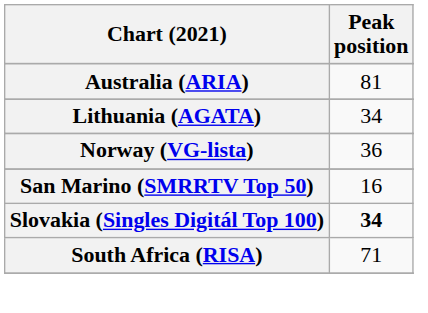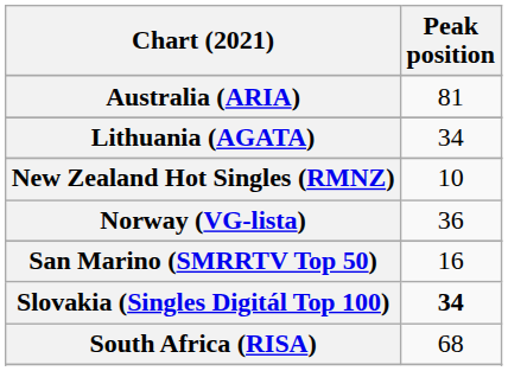+ row: New Zealand Hot Singles (RMNZ) | 10
South Africa (RISA) | Peak position: 71 -> 68
